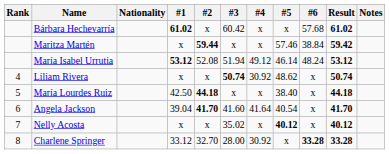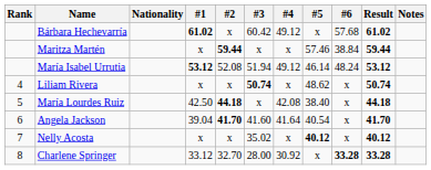Bárbara Hechevarría | #4: x -> 49.12
Maritza Martén | Result: 59.42 -> 59.44
Liliam Rivera | #4: 30.92 -> x
María Lourdes Ruiz | #4: x -> 42.08
